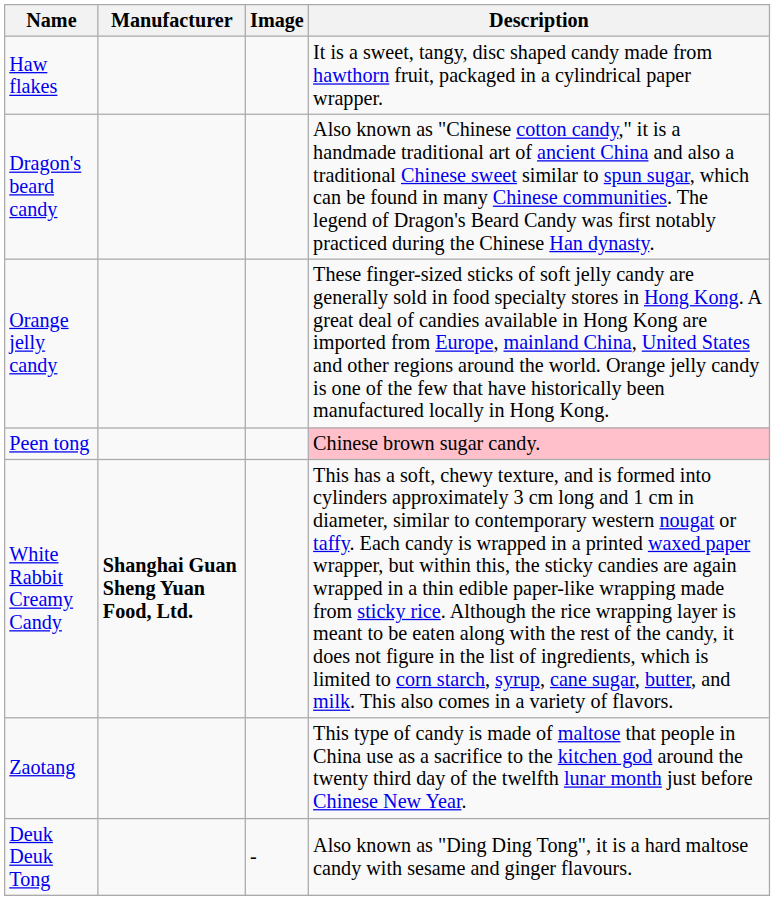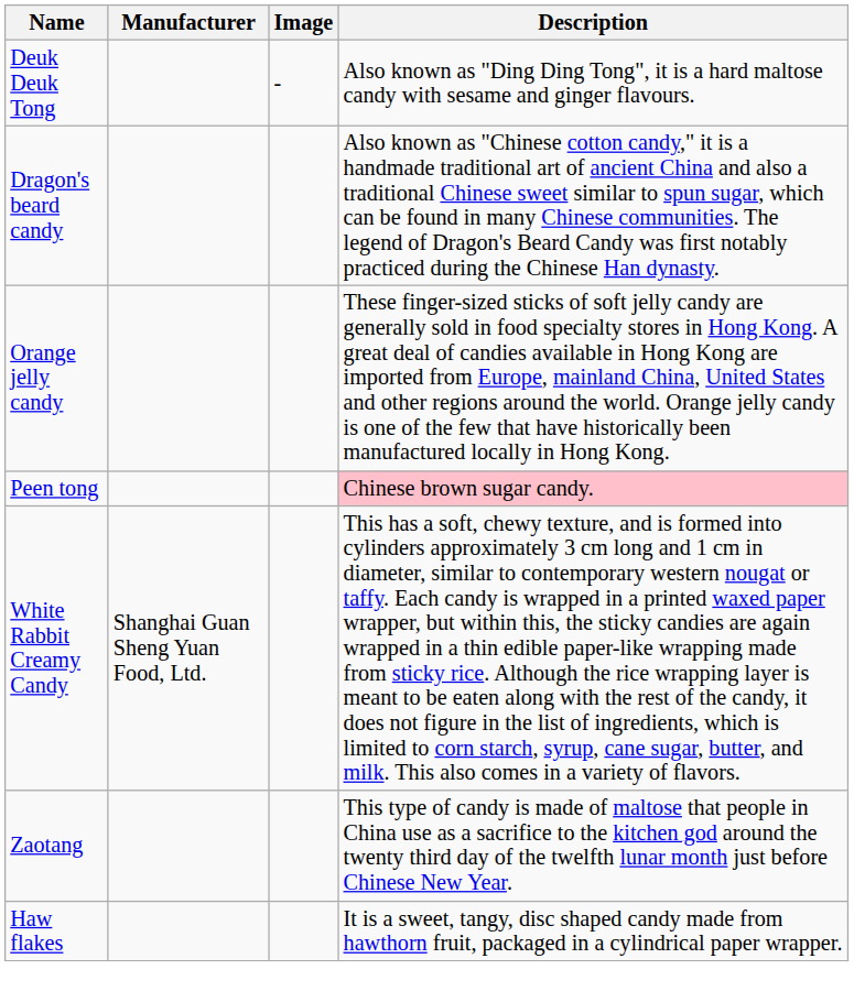rows swapped: Deuk Deuk Tong <-> Haw flakes
White Rabbit Creamy Candy | Manufacturer: bold -> normal
